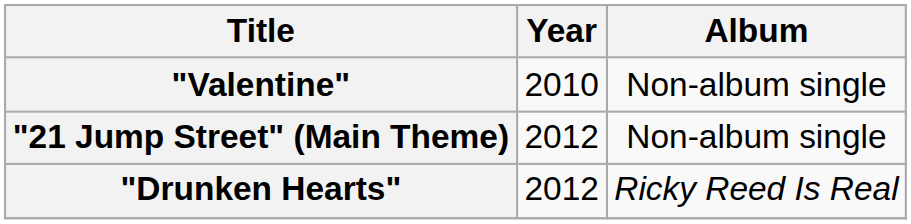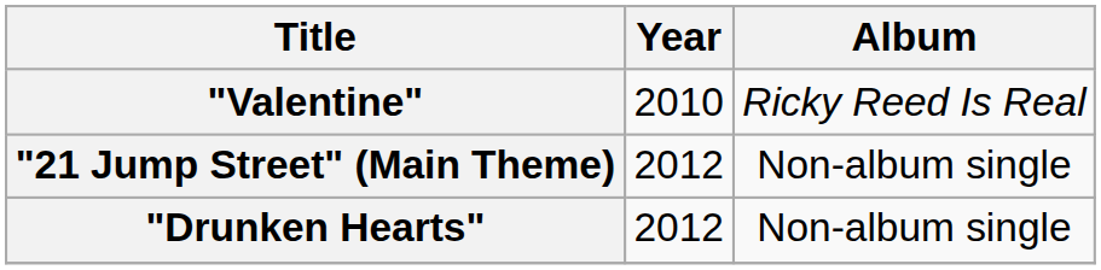"Valentine" | Album: Non-album single -> Ricky Reed Is Real
"Drunken Hearts" | Album: Ricky Reed Is Real -> Non-album single
